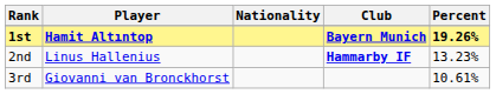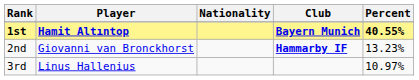1st | Percent: 19.26% -> 40.55%
2nd | Player: Linus Hallenius -> Giovanni van Bronckhorst
3rd | Player: Giovanni van Bronckhorst -> Linus Hallenius
3rd | Percent: 10.61% -> 10.97%
